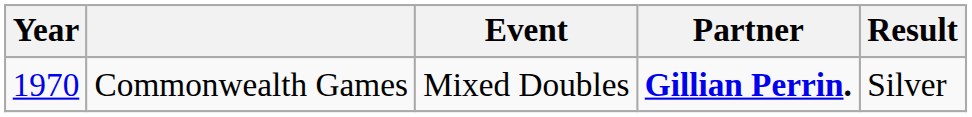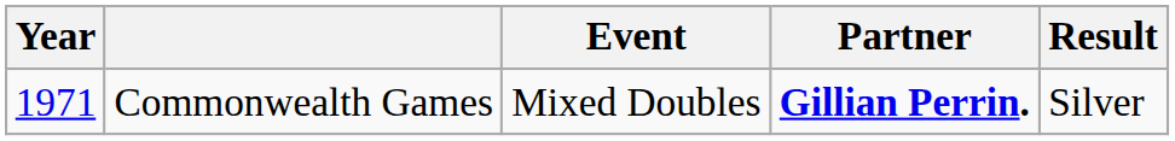Commonwealth Games | Year: 1970 -> 1971
